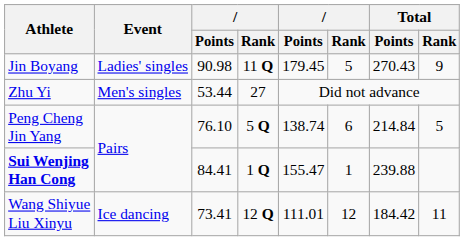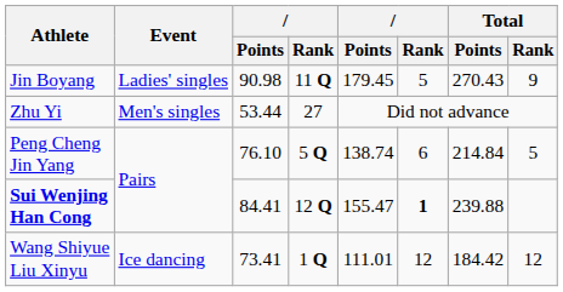Sui Wenjing Han Cong | column 4: 1 Q -> 12 Q
Sui Wenjing Han Cong | column 6: normal -> bold
Wang Shiyue Liu Xinyu | column 4: 12 Q -> 1 Q
Wang Shiyue Liu Xinyu | Total / Rank: 11 -> 12
